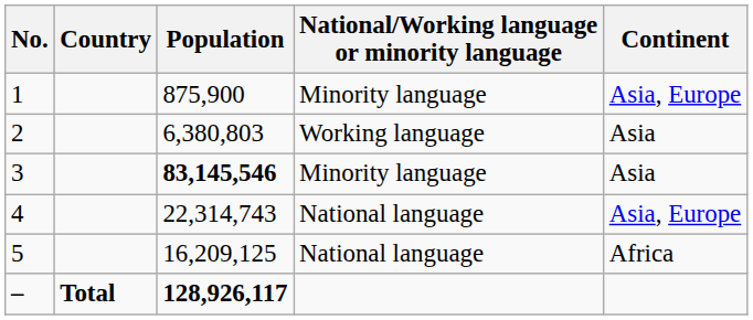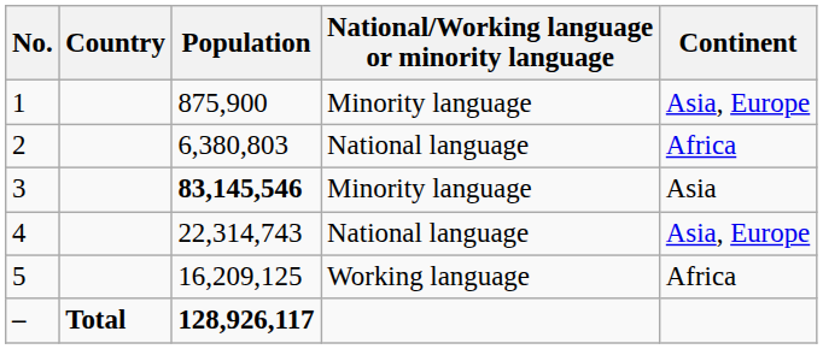2 | National/Working language or minority language: Working language -> National language
2 | Continent: Asia -> Africa
5 | National/Working language or minority language: National language -> Working language
